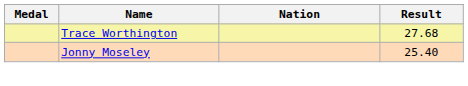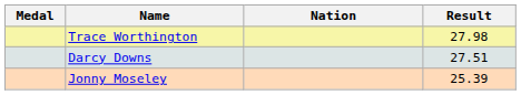Trace Worthington | Result: 27.68 -> 27.98
+ row: Darcy Downs | 27.51
Jonny Moseley | Result: 25.40 -> 25.39
